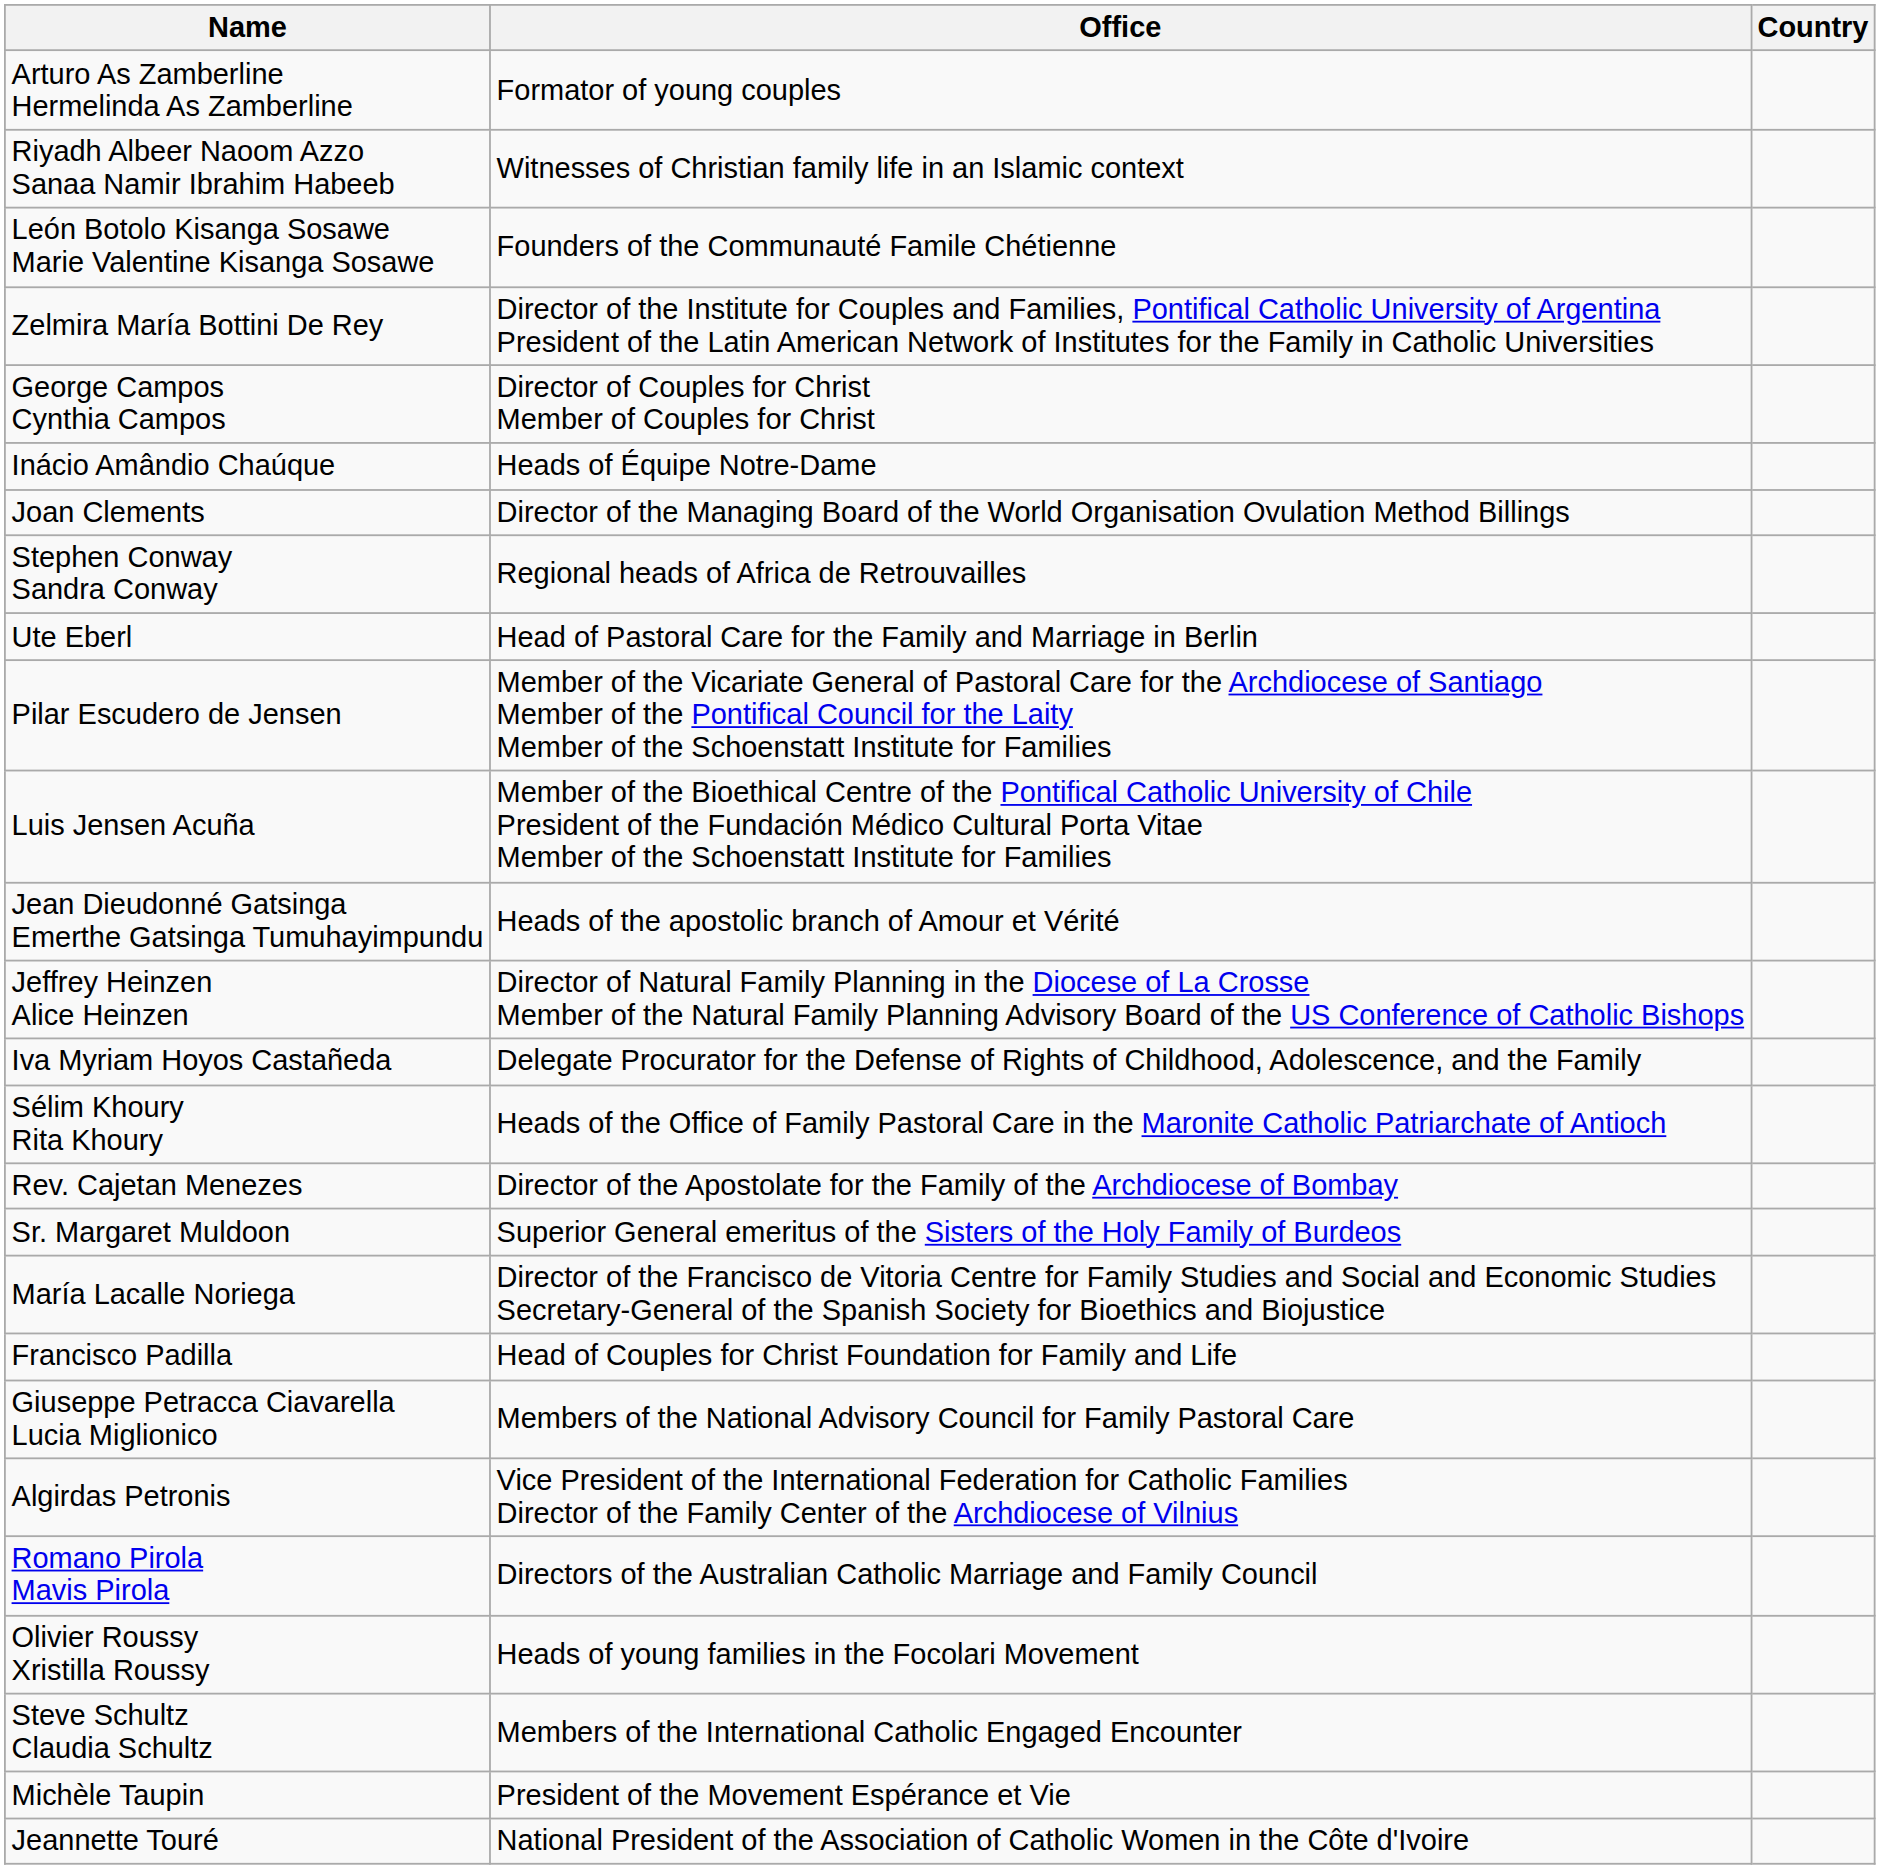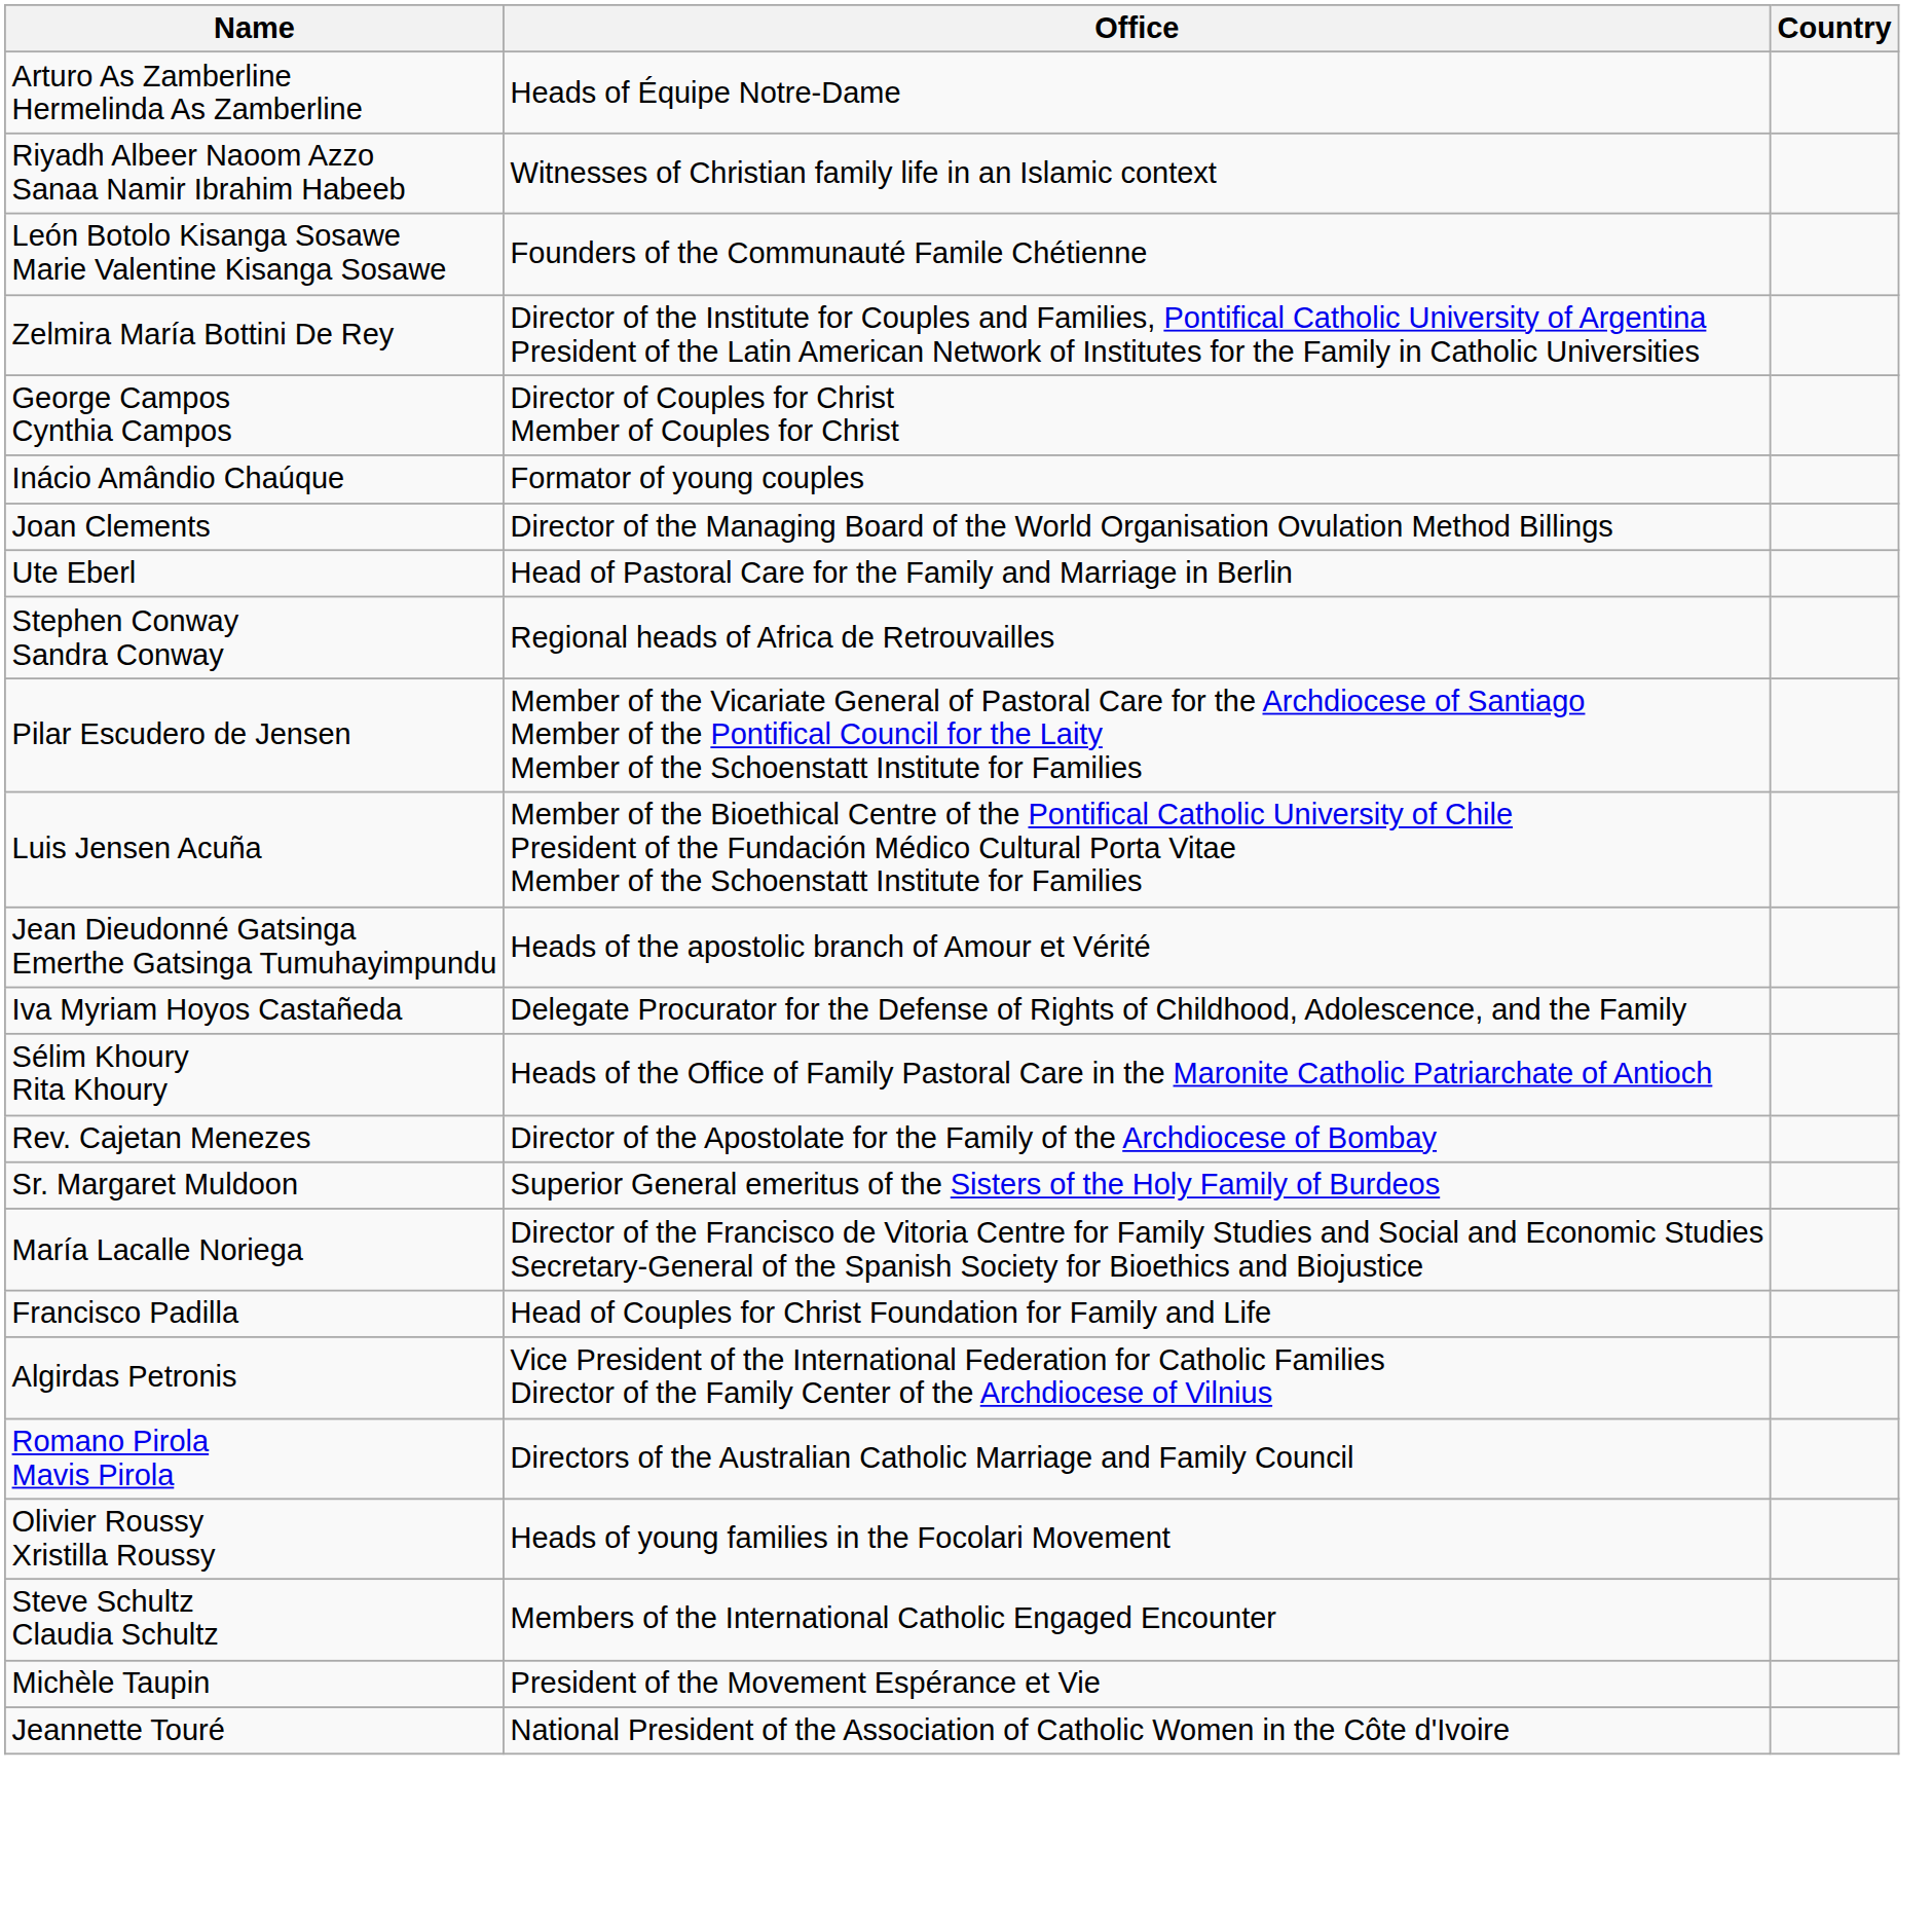Arturo As Zamberline Hermelinda As Zamberline | Office: Formator of young couples -> Heads of Équipe Notre-Dame
Inácio Amândio Chaúque | Office: Heads of Équipe Notre-Dame -> Formator of young couples
rows swapped: Stephen Conway Sandra Conway <-> Ute Eberl
- row: Jeffrey Heinzen Alice Heinzen | Director of Natural Family Planning in the Diocese of La Crosse Member of the Natural Family Planning Advisory Board of the US Conference of Catholic Bishops
- row: Giuseppe Petracca Ciavarella Lucia Miglionico | Members of the National Advisory Council for Family Pastoral Care
